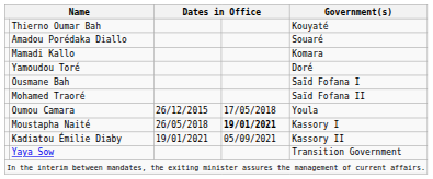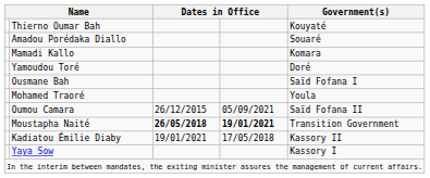Mohamed Traoré | Government(s): Saïd Fofana II -> Youla
Oumou Camara | column 4: 17/05/2018 -> 05/09/2021
Oumou Camara | Government(s): Youla -> Saïd Fofana II
Moustapha Naité | column 3: normal -> bold
Moustapha Naité | Government(s): Kassory I -> Transition Government
Kadiatou Émilie Diaby | column 4: 05/09/2021 -> 17/05/2018
Yaya Sow | Government(s): Transition Government -> Kassory I
